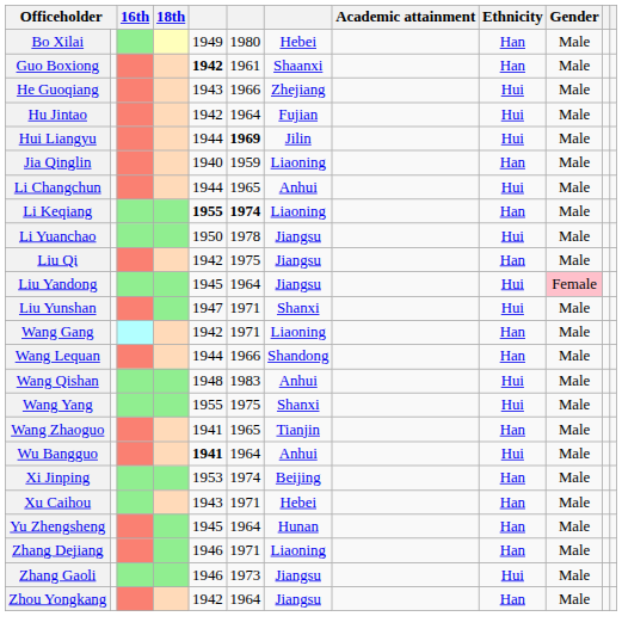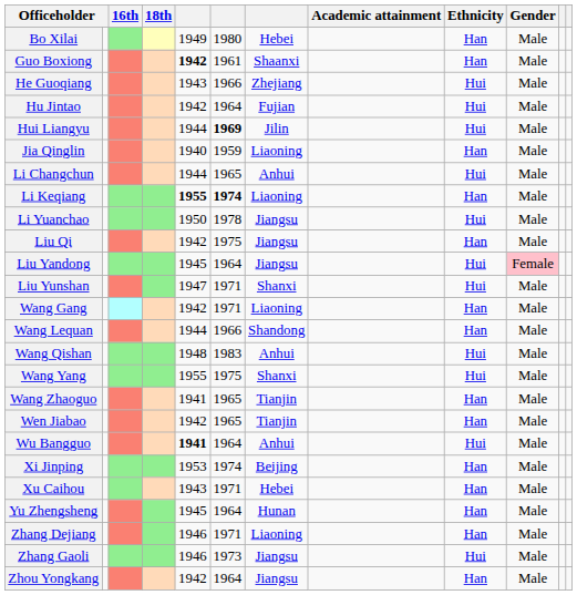+ row: Wen Jiabao | 1942 | 1965 | Tianjin | Han | Male
